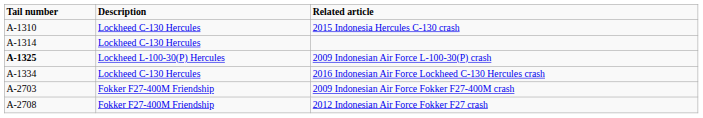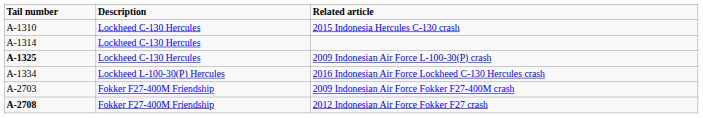2009 Indonesian Air Force L-100-30(P) crash | Description: Lockheed L-100-30(P) Hercules -> Lockheed C-130 Hercules
2016 Indonesian Air Force Lockheed C-130 Hercules crash | Description: Lockheed C-130 Hercules -> Lockheed L-100-30(P) Hercules
2012 Indonesian Air Force Fokker F27 crash | Tail number: normal -> bold
